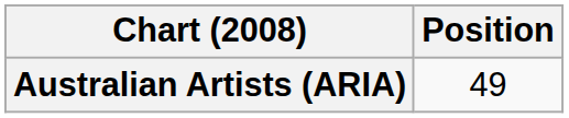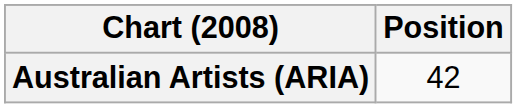Australian Artists (ARIA) | Position: 49 -> 42
